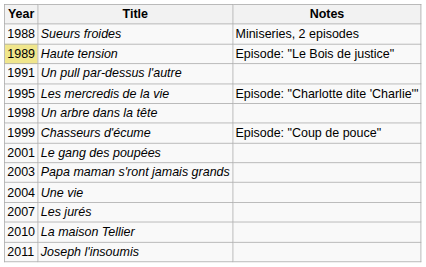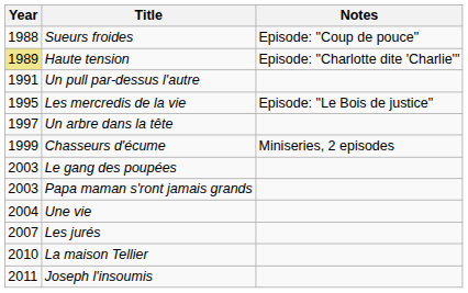Sueurs froides | Notes: Miniseries, 2 episodes -> Episode: "Coup de pouce"
Haute tension | Notes: Episode: "Le Bois de justice" -> Episode: "Charlotte dite 'Charlie'"
Les mercredis de la vie | Notes: Episode: "Charlotte dite 'Charlie'" -> Episode: "Le Bois de justice"
Un arbre dans la tête | Year: 1998 -> 1997
Chasseurs d'écume | Notes: Episode: "Coup de pouce" -> Miniseries, 2 episodes
Le gang des poupées | Year: 2001 -> 2003
